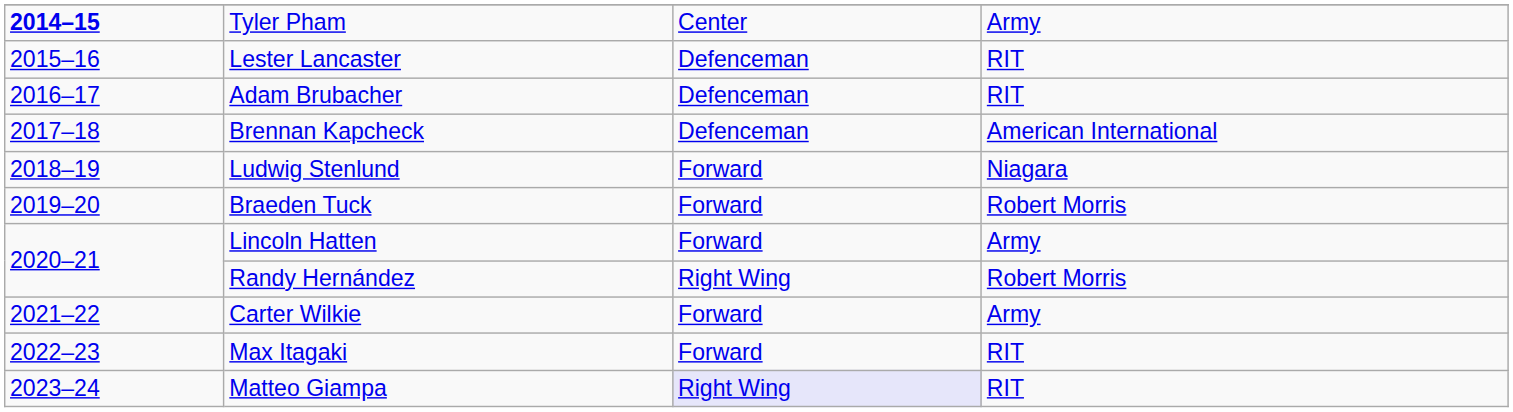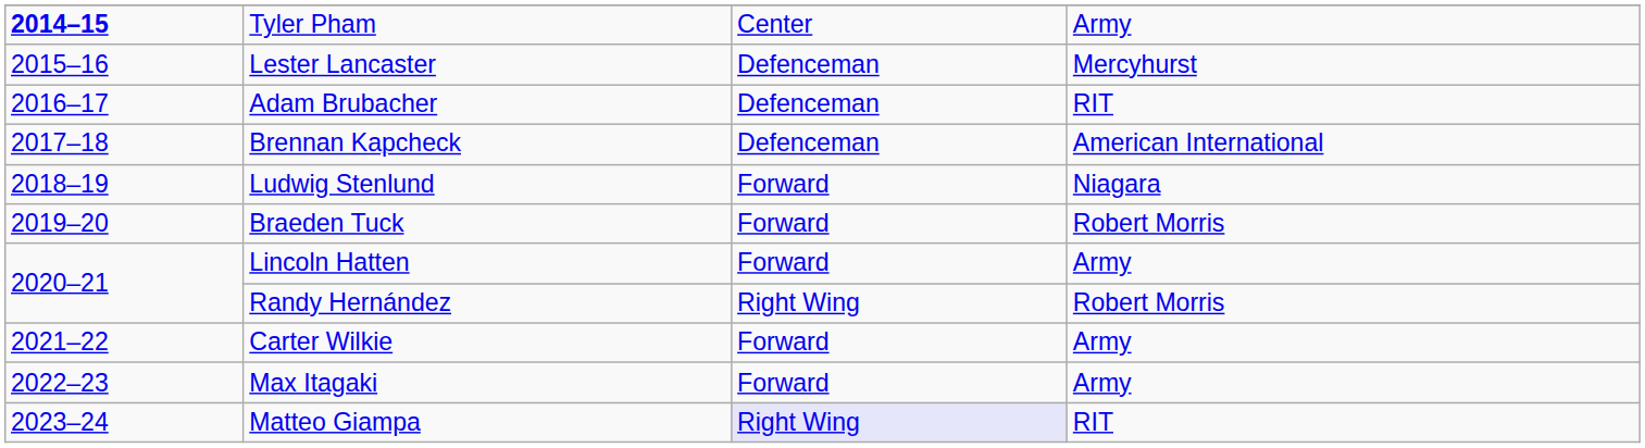Lester Lancaster | column 4: RIT -> Mercyhurst
Max Itagaki | column 4: RIT -> Army
